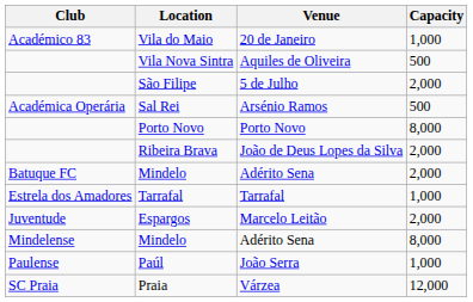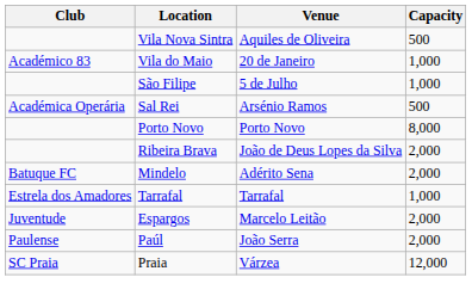rows swapped: Vila do Maio <-> Vila Nova Sintra
São Filipe | Capacity: 2,000 -> 1,000
- row: Mindelense | Mindelo | Adérito Sena | 8,000
Paúl | Capacity: 1,000 -> 2,000
